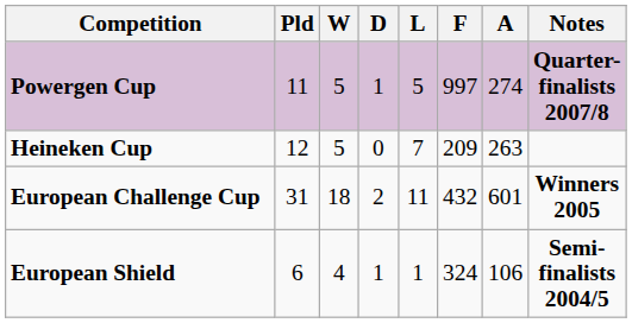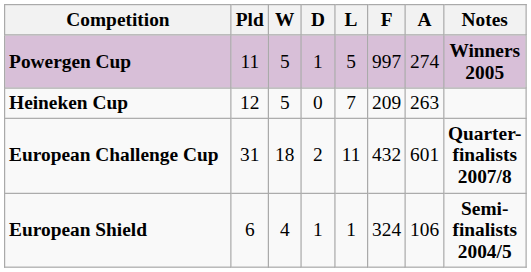Powergen Cup | Notes: Quarter-finalists 2007/8 -> Winners 2005
European Challenge Cup | Notes: Winners 2005 -> Quarter-finalists 2007/8
